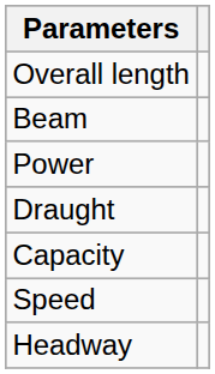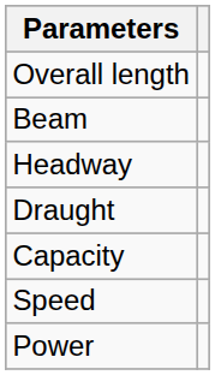rows swapped: Headway <-> Power
